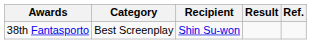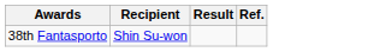- column: Category | Best Screenplay
